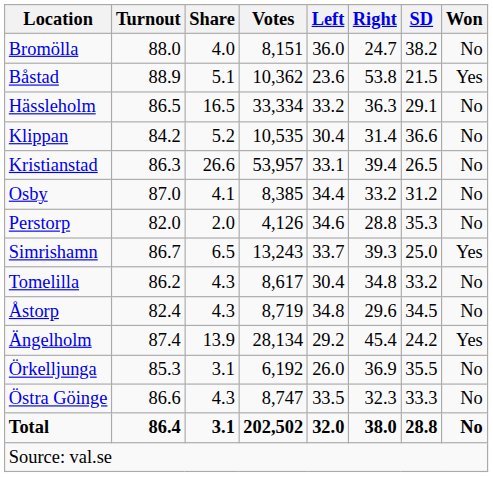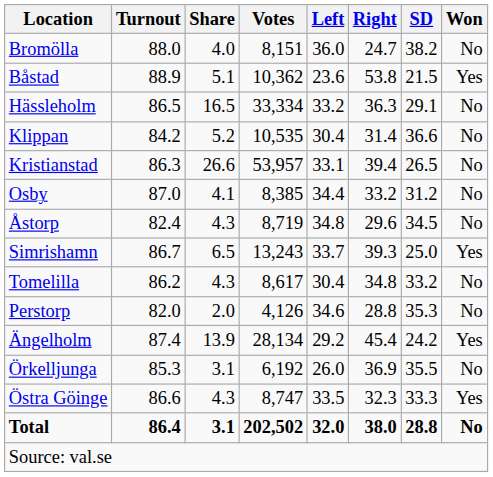rows swapped: Perstorp <-> Åstorp
Östra Göinge | Won: No -> Yes
